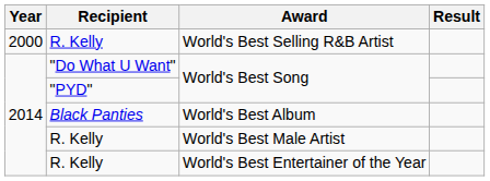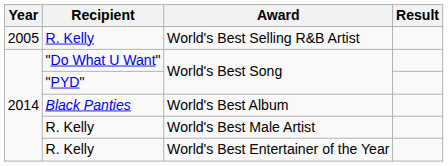World's Best Selling R&B Artist | Year: 2000 -> 2005
